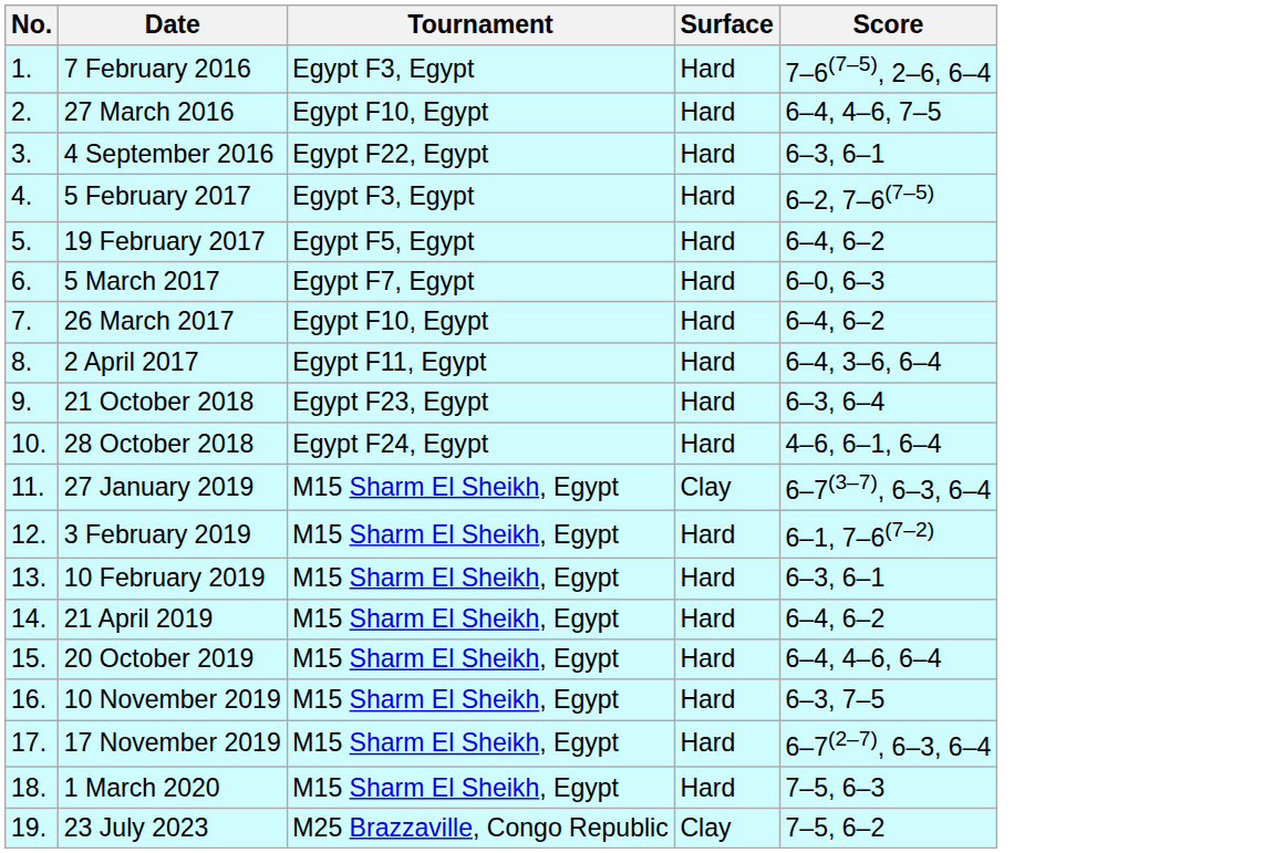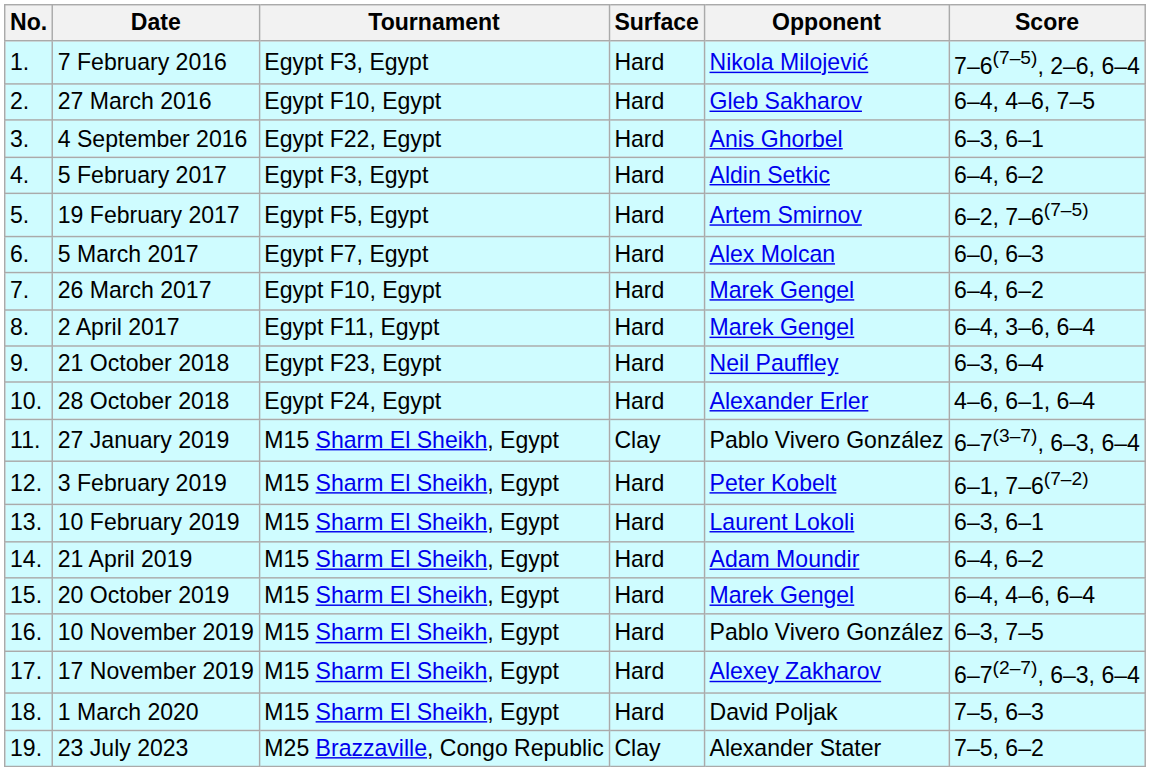+ column: Opponent | Nikola Milojević | Gleb Sakharov | Anis Ghorbel | Aldin Setkic | Artem Smirnov | Alex Molcan | Marek Gengel | Marek Gengel | Neil Pauffley | Alexander Erler | Pablo Vivero González | Peter Kobelt | Laurent Lokoli | Adam Moundir | Marek Gengel | Pablo Vivero González | Alexey Zakharov | David Poljak | Alexander Stater
5 February 2017 | Score: 6–2, 7–6(7–5) -> 6–4, 6–2
19 February 2017 | Score: 6–4, 6–2 -> 6–2, 7–6(7–5)
